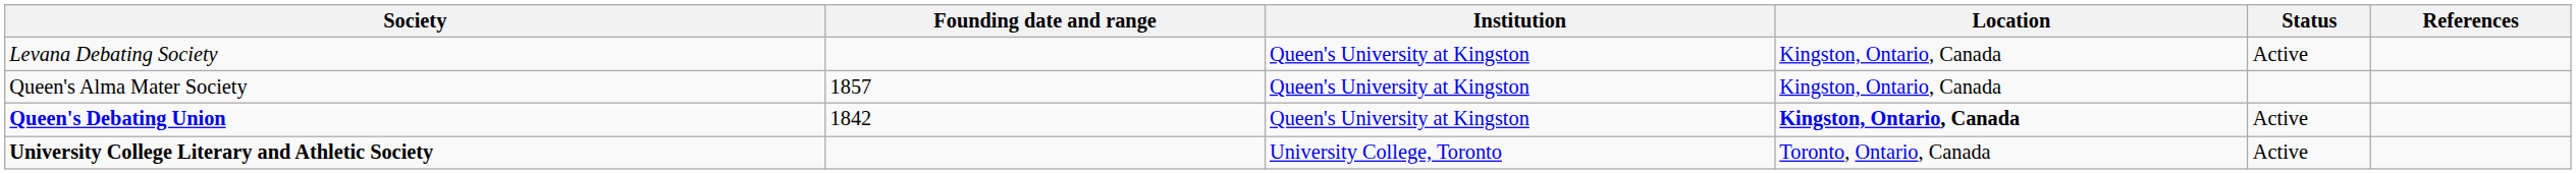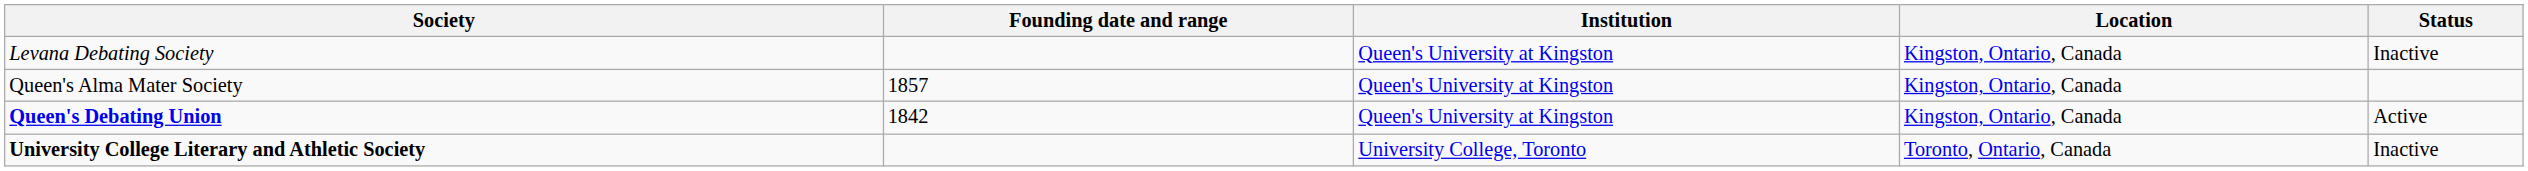- column: References
Levana Debating Society | Status: Active -> Inactive
Queen's Debating Union | Location: bold -> normal
University College Literary and Athletic Society | Status: Active -> Inactive
